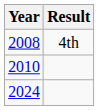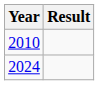- row: 2008 | 4th
